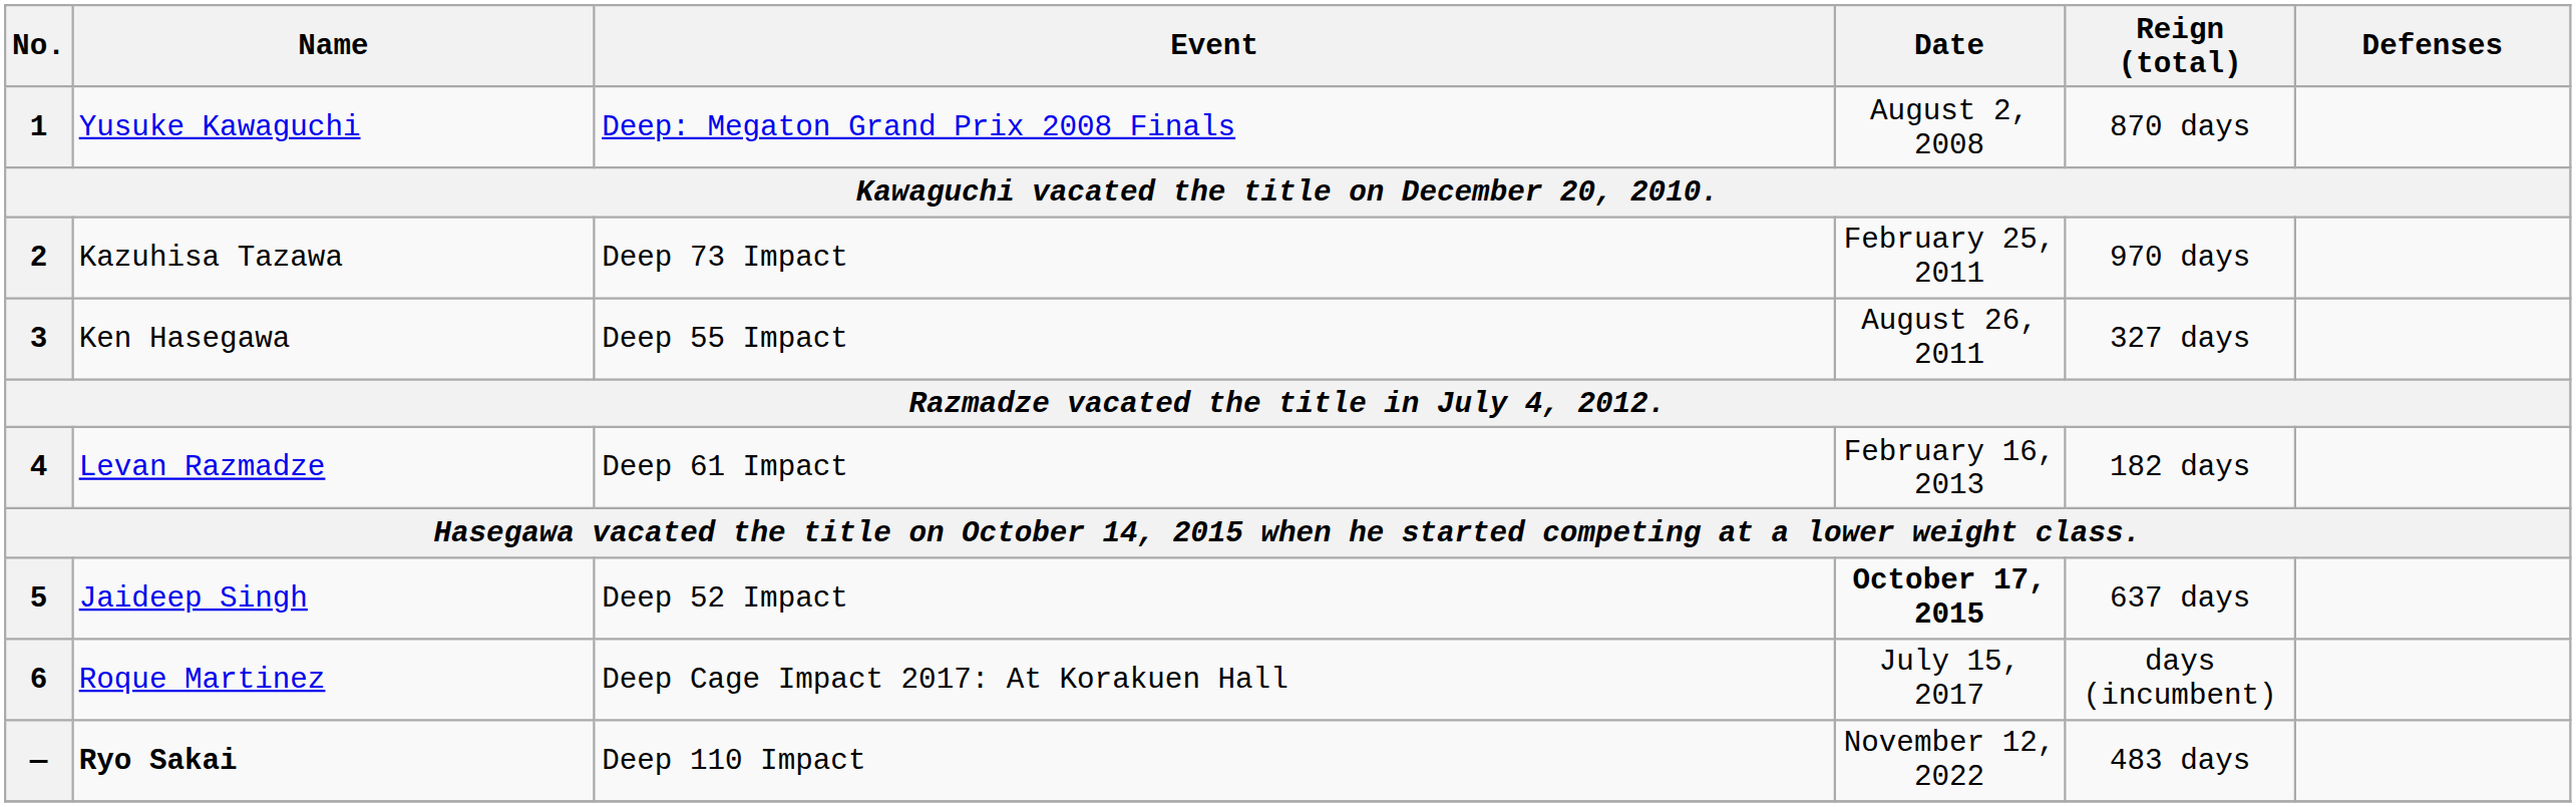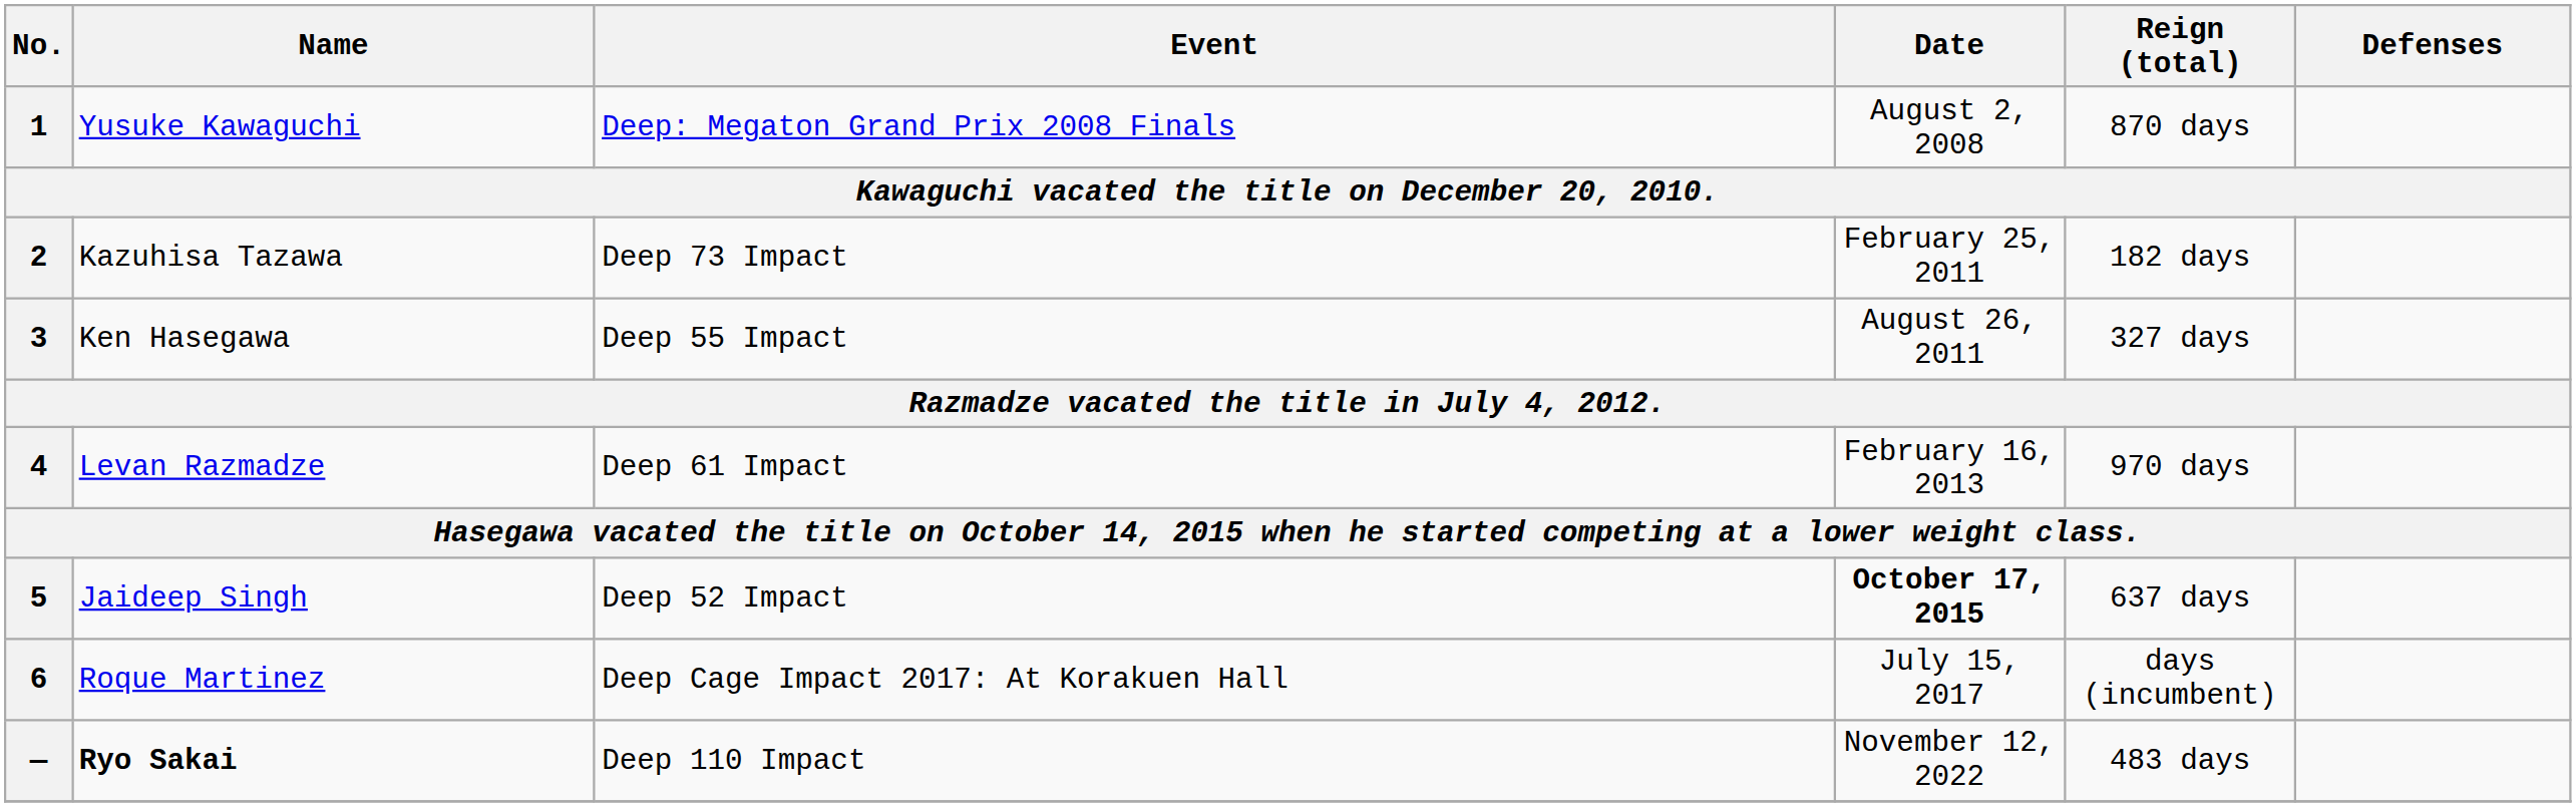2 | Reign (total): 970 days -> 182 days
4 | Reign (total): 182 days -> 970 days
